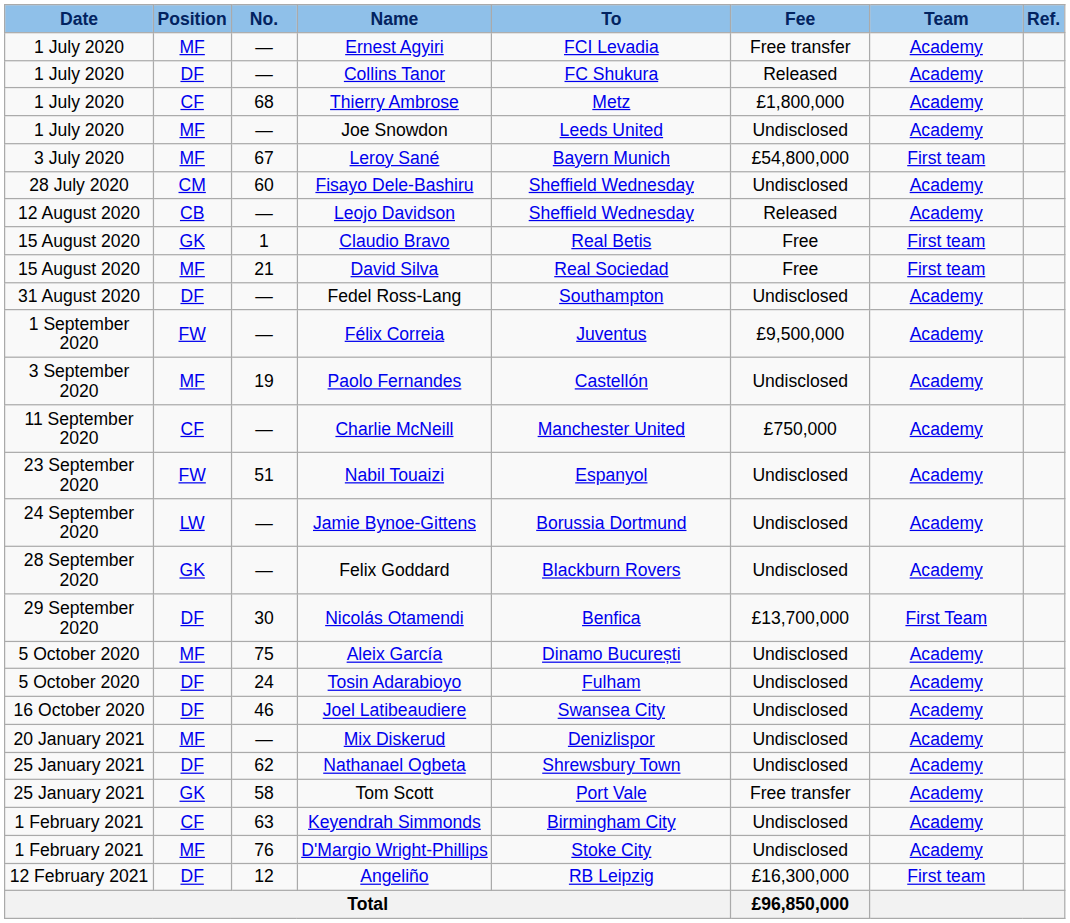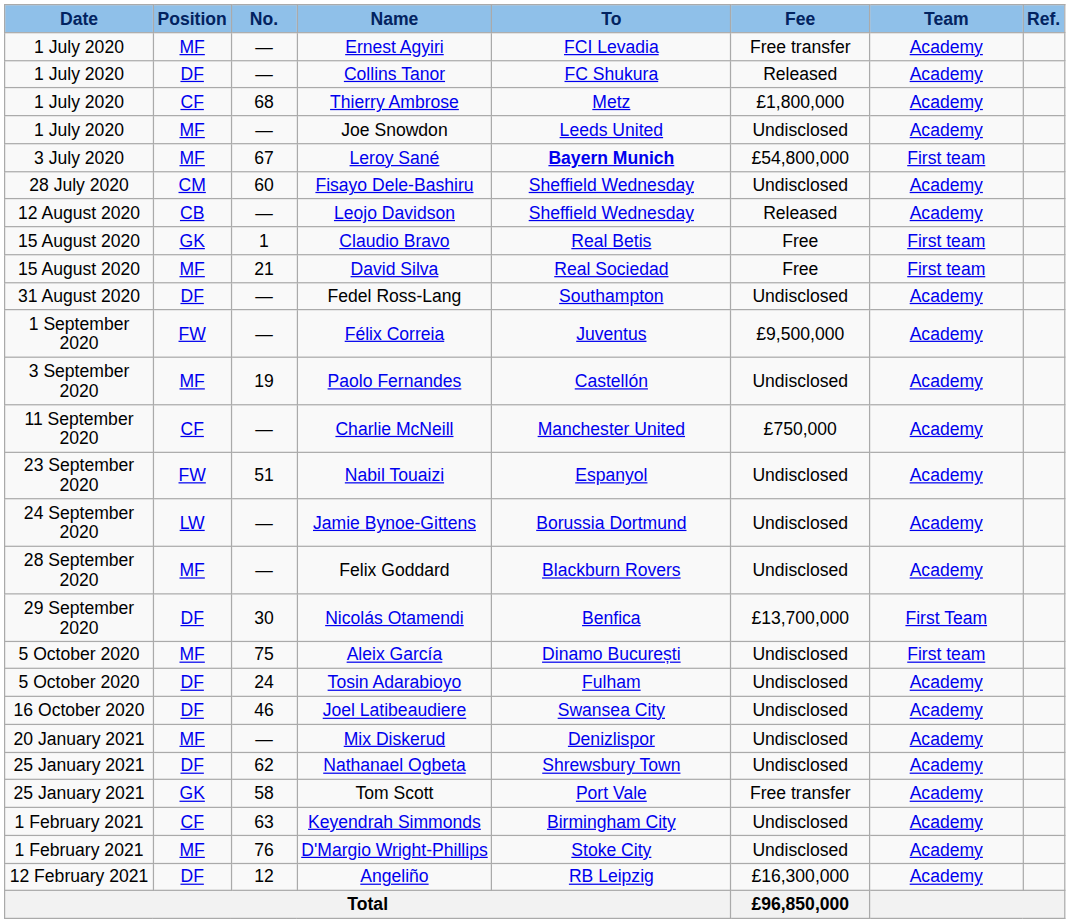Leroy Sané | To: normal -> bold
Felix Goddard | Position: GK -> MF
Aleix García | Team: Academy -> First team
Angeliño | Team: First team -> Academy
